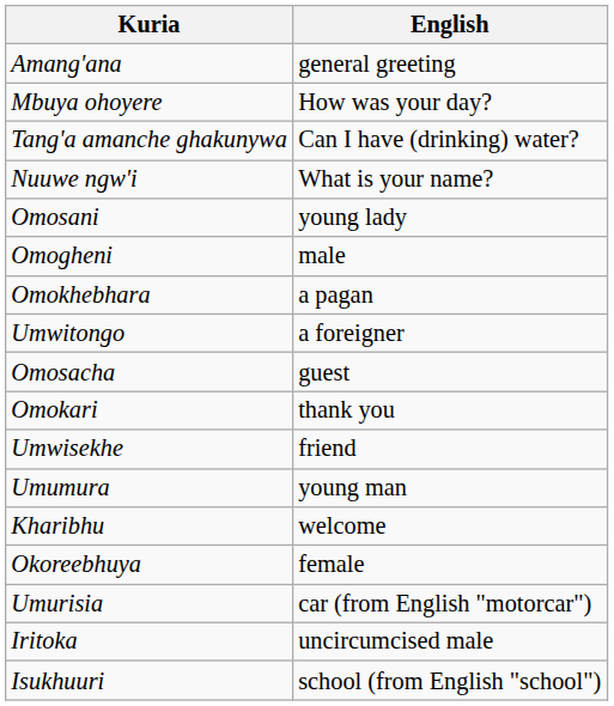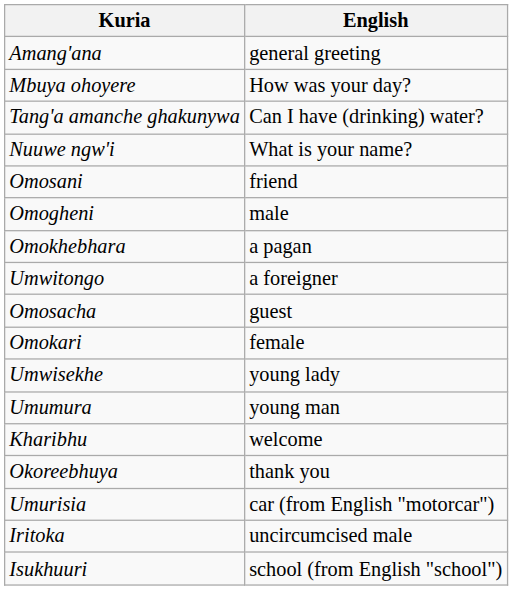Omosani | English: young lady -> friend
Omokari | English: thank you -> female
Umwisekhe | English: friend -> young lady
Okoreebhuya | English: female -> thank you
